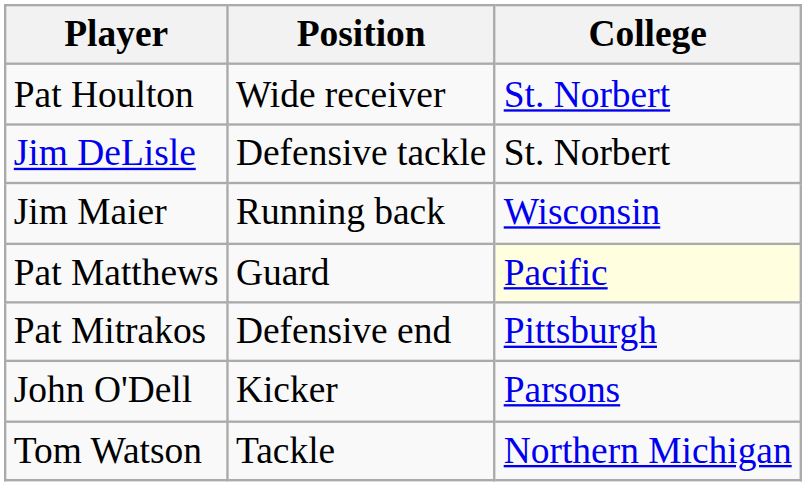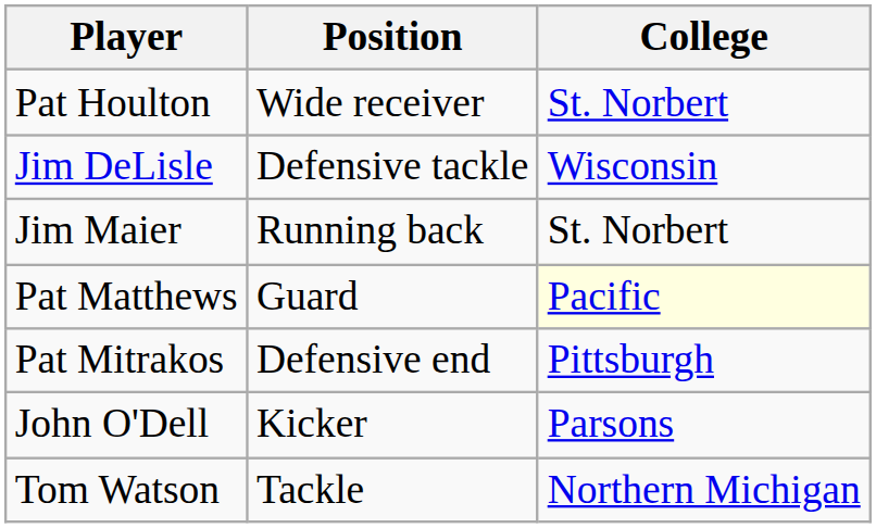Jim DeLisle | College: St. Norbert -> Wisconsin
Jim Maier | College: Wisconsin -> St. Norbert
